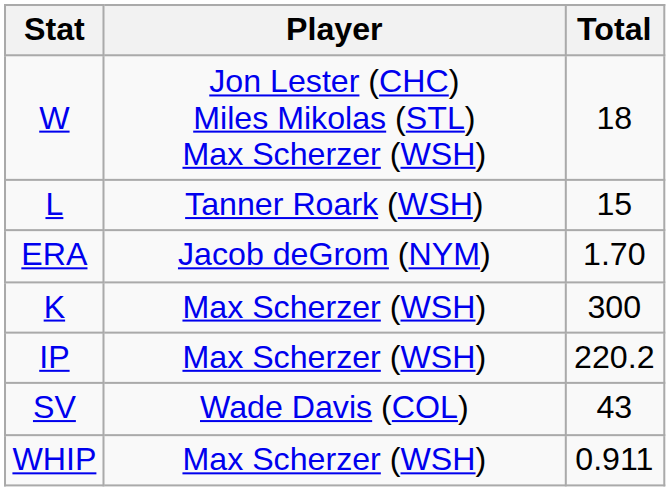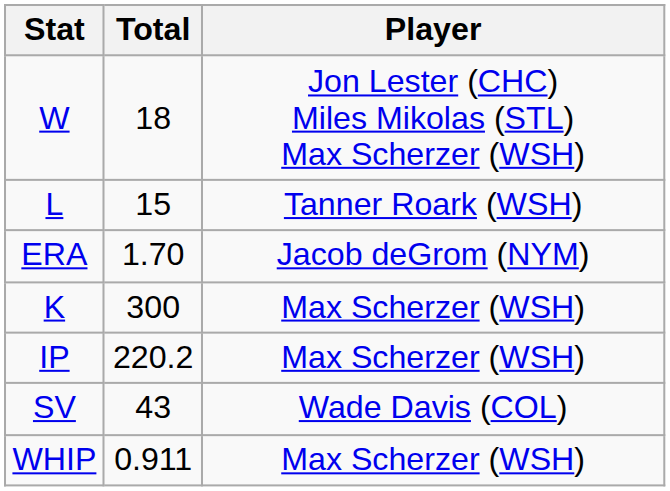columns swapped: Player <-> Total
